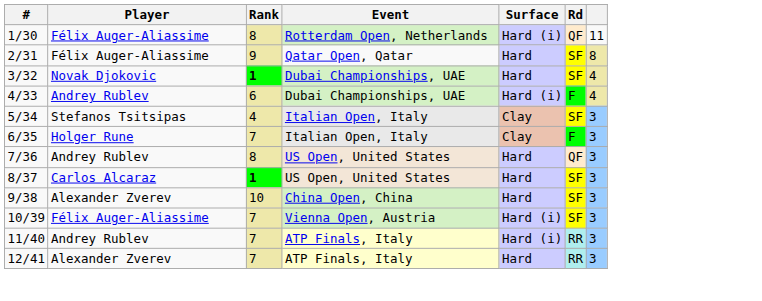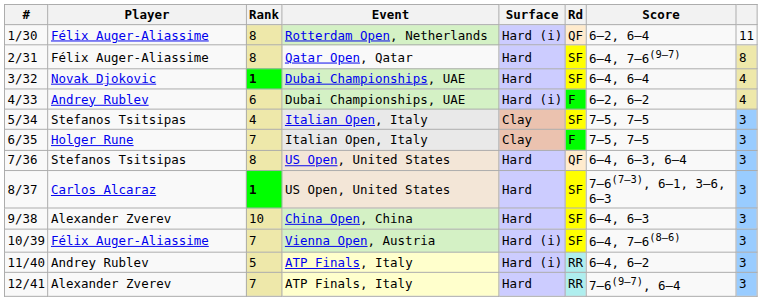+ column: Score | 6–2, 6–4 | 6–4, 7–6(9–7) | 6–4, 6–4 | 6–2, 6–2 | 7–5, 7–5 | 7–5, 7–5 | 6–4, 6–3, 6–4 | 7–6(7–3), 6–1, 3–6, 6–3 | 6–4, 6–3 | 6–4, 7–6(8–6) | 6–4, 6–2 | 7–6(9–7), 6–4
2/31 | Rank: 9 -> 8
7/36 | Player: Andrey Rublev -> Stefanos Tsitsipas
11/40 | Rank: 7 -> 5
